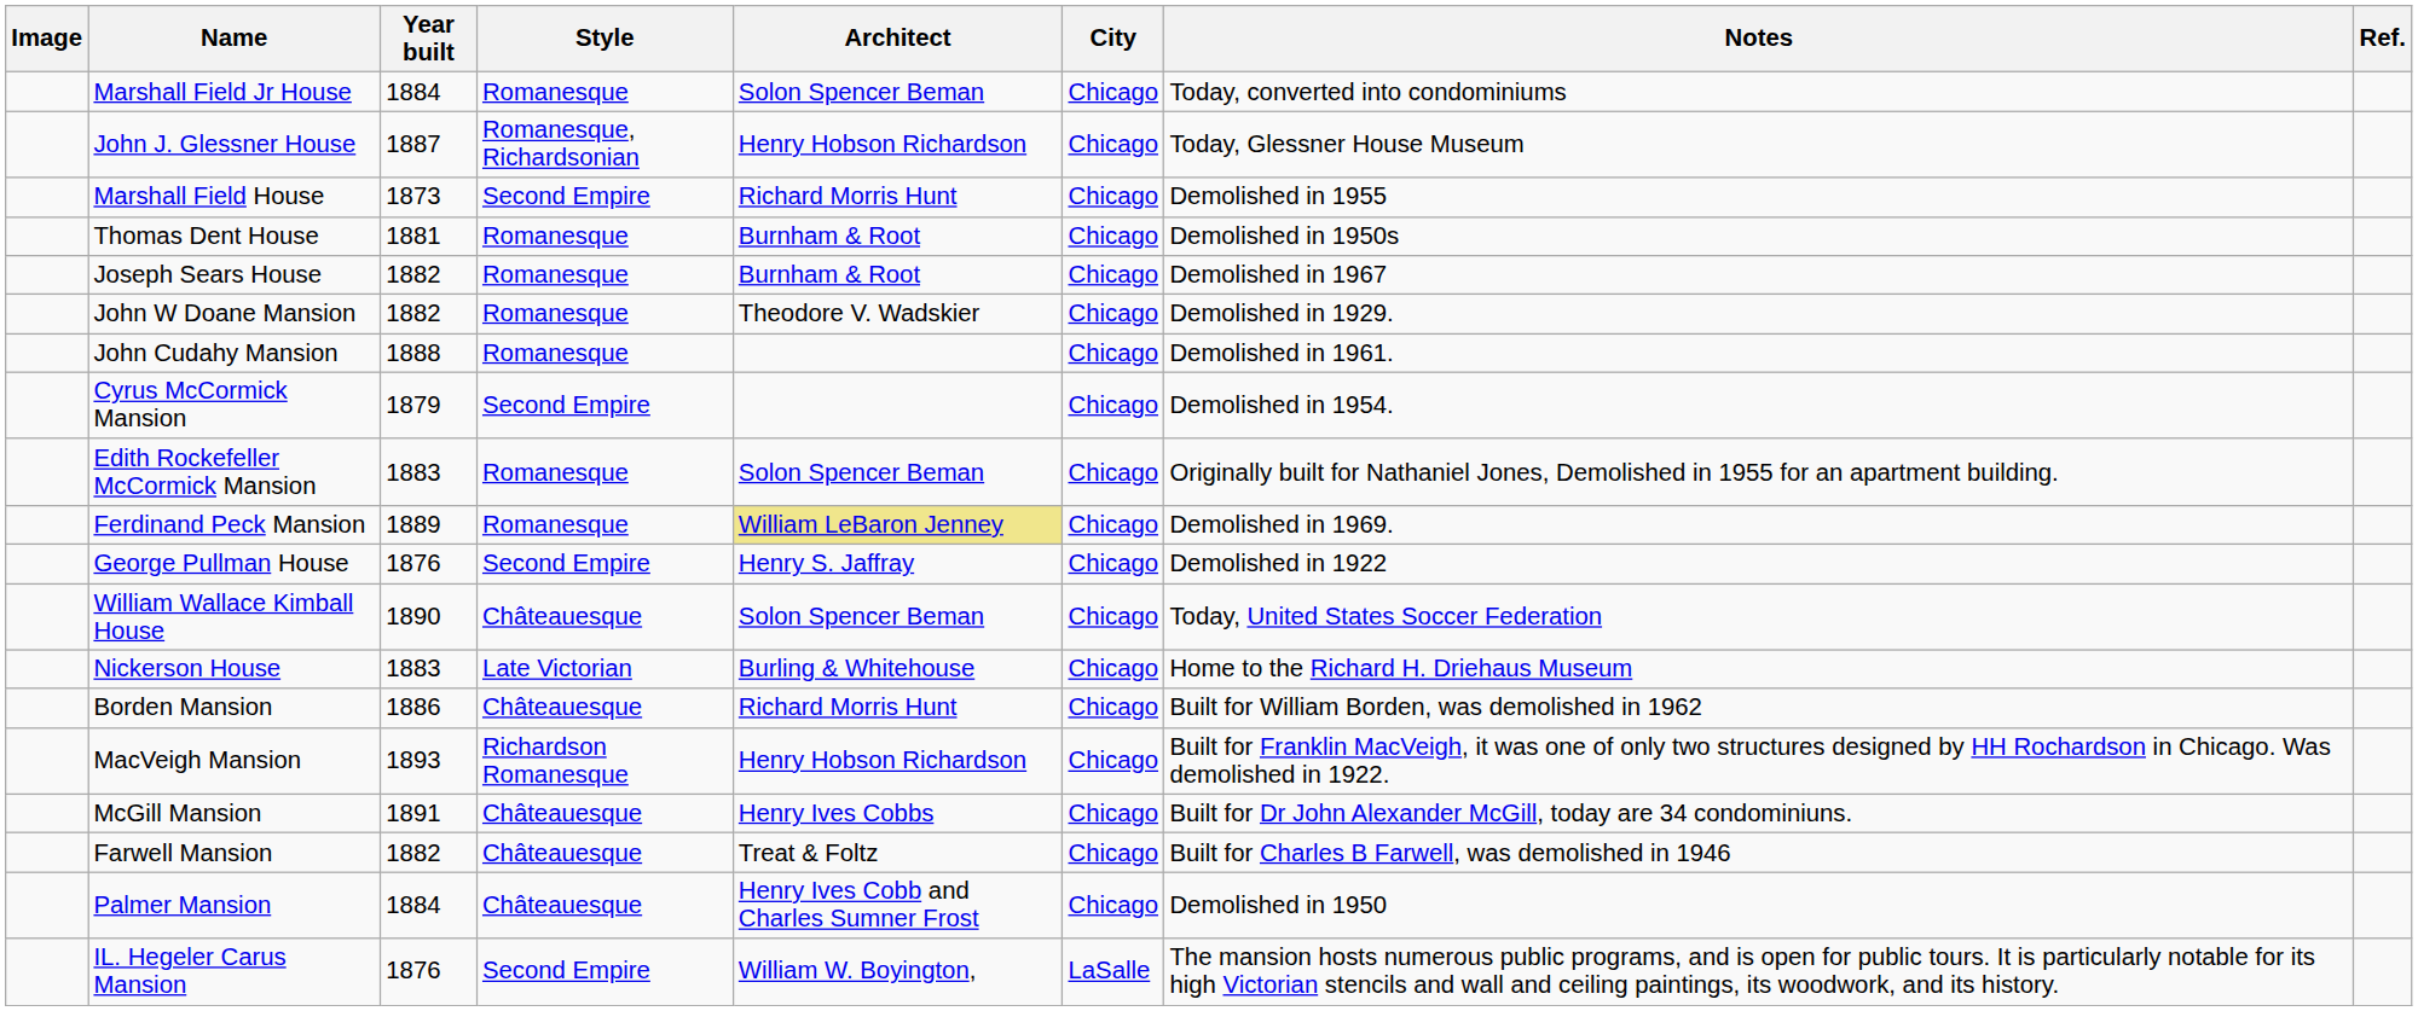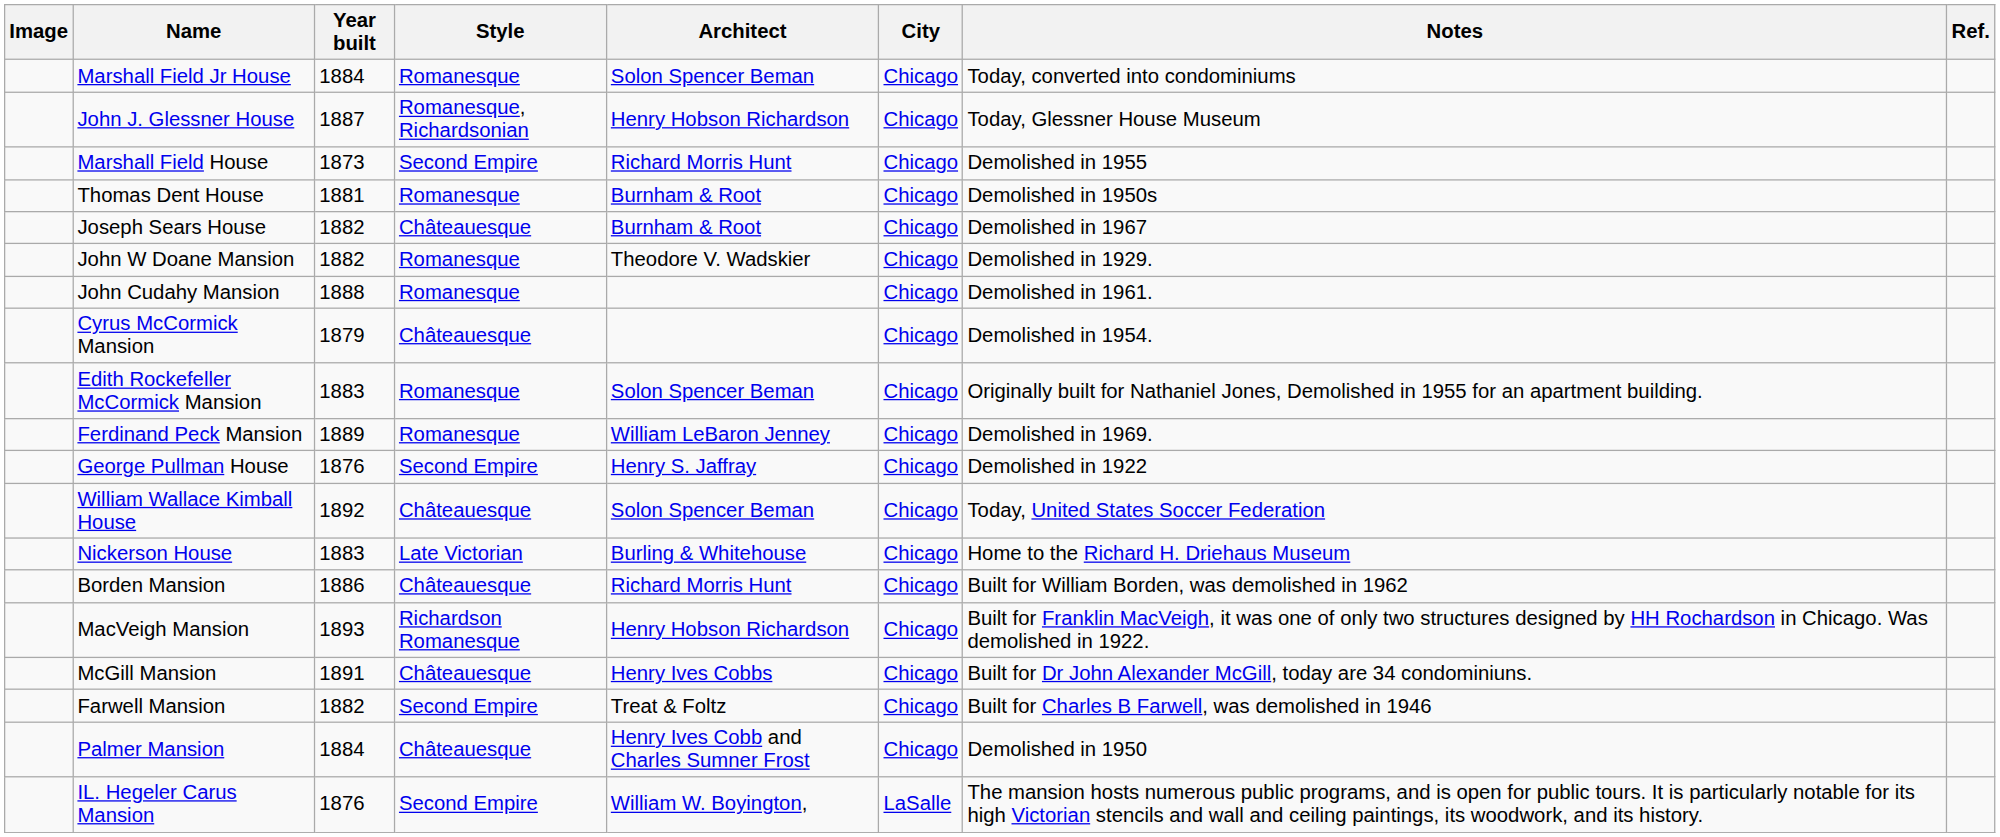Joseph Sears House | Style: Romanesque -> Châteauesque
Cyrus McCormick Mansion | Style: Second Empire -> Châteauesque
Ferdinand Peck Mansion | Architect: khaki background -> no background
William Wallace Kimball House | Year built: 1890 -> 1892
Farwell Mansion | Style: Châteauesque -> Second Empire
